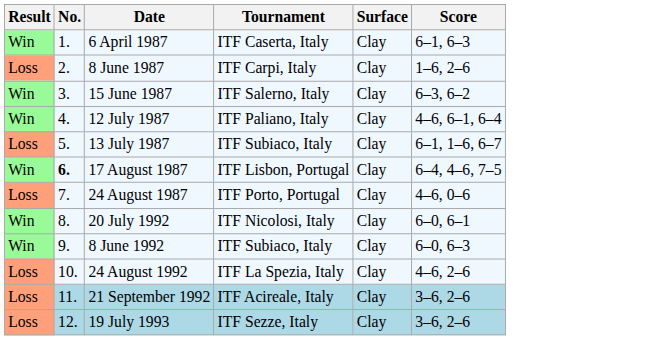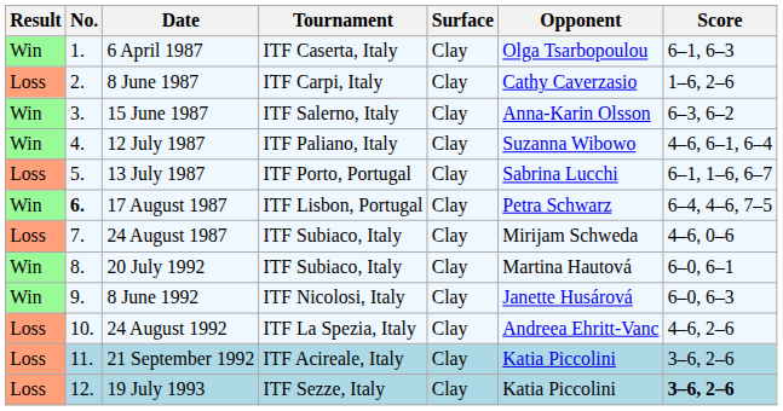+ column: Opponent | Olga Tsarbopoulou | Cathy Caverzasio | Anna-Karin Olsson | Suzanna Wibowo | Sabrina Lucchi | Petra Schwarz | Mirijam Schweda | Martina Hautová | Janette Husárová | Andreea Ehritt-Vanc | Katia Piccolini | Katia Piccolini
13 July 1987 | Tournament: ITF Subiaco, Italy -> ITF Porto, Portugal
24 August 1987 | Tournament: ITF Porto, Portugal -> ITF Subiaco, Italy
20 July 1992 | Tournament: ITF Nicolosi, Italy -> ITF Subiaco, Italy
8 June 1992 | Tournament: ITF Subiaco, Italy -> ITF Nicolosi, Italy
19 July 1993 | Score: normal -> bold
